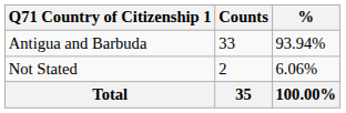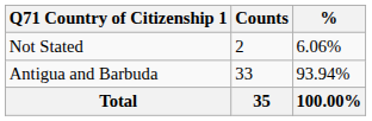rows swapped: Antigua and Barbuda <-> Not Stated
